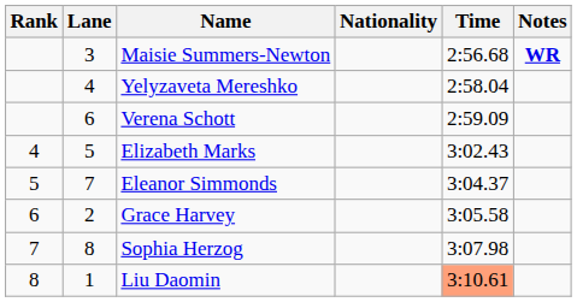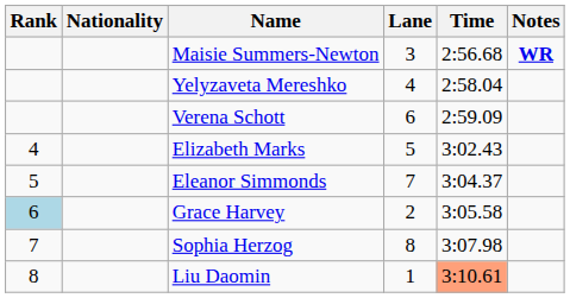columns swapped: Lane <-> Nationality
Grace Harvey | Rank: no background -> lightblue background
